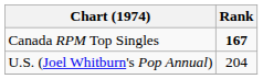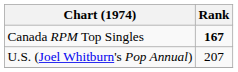U.S. (Joel Whitburn's Pop Annual) | Rank: 204 -> 207
